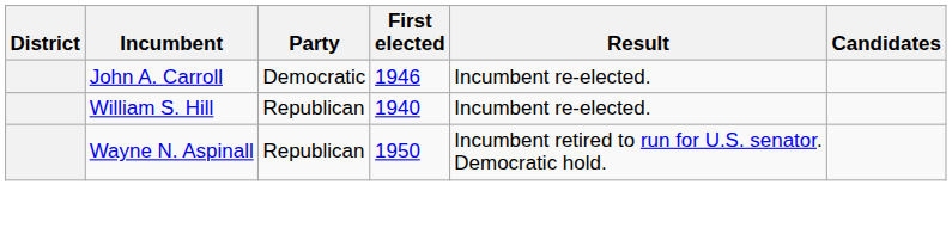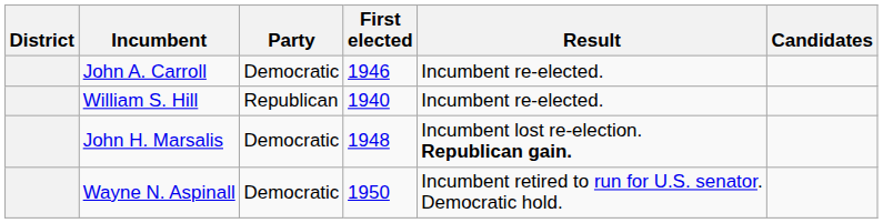+ row: John H. Marsalis | Democratic | 1948 | Incumbent lost re-election. Republican gain.
Wayne N. Aspinall | Party: Republican -> Democratic
